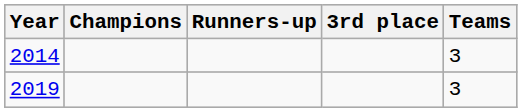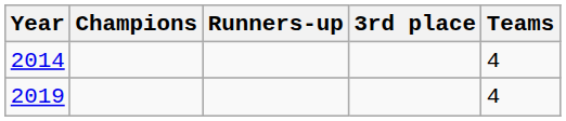2014 | Teams: 3 -> 4
2019 | Teams: 3 -> 4
